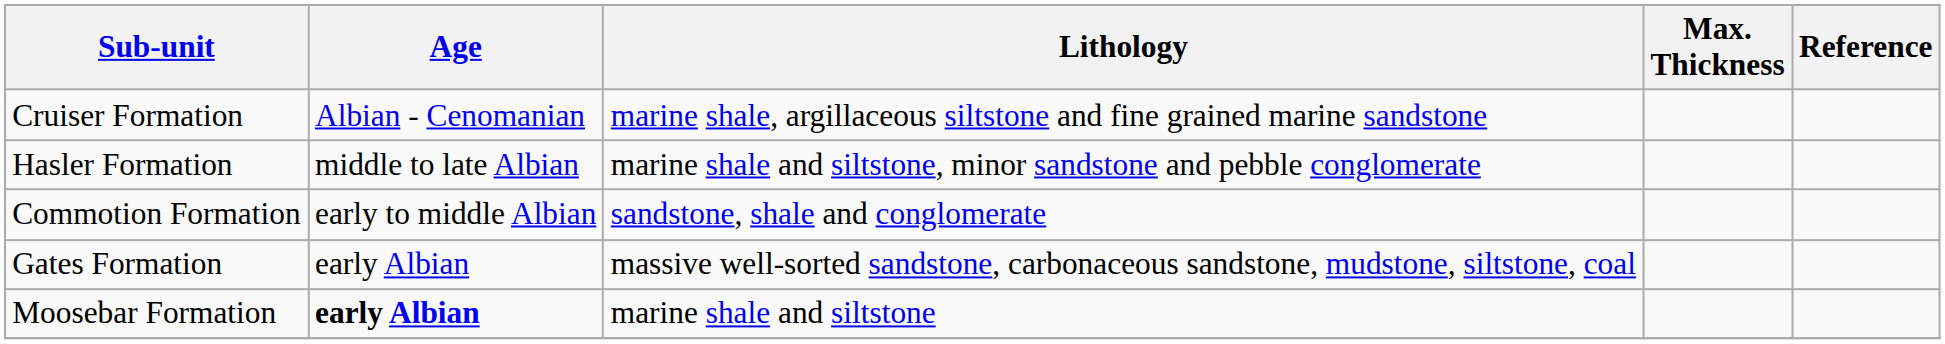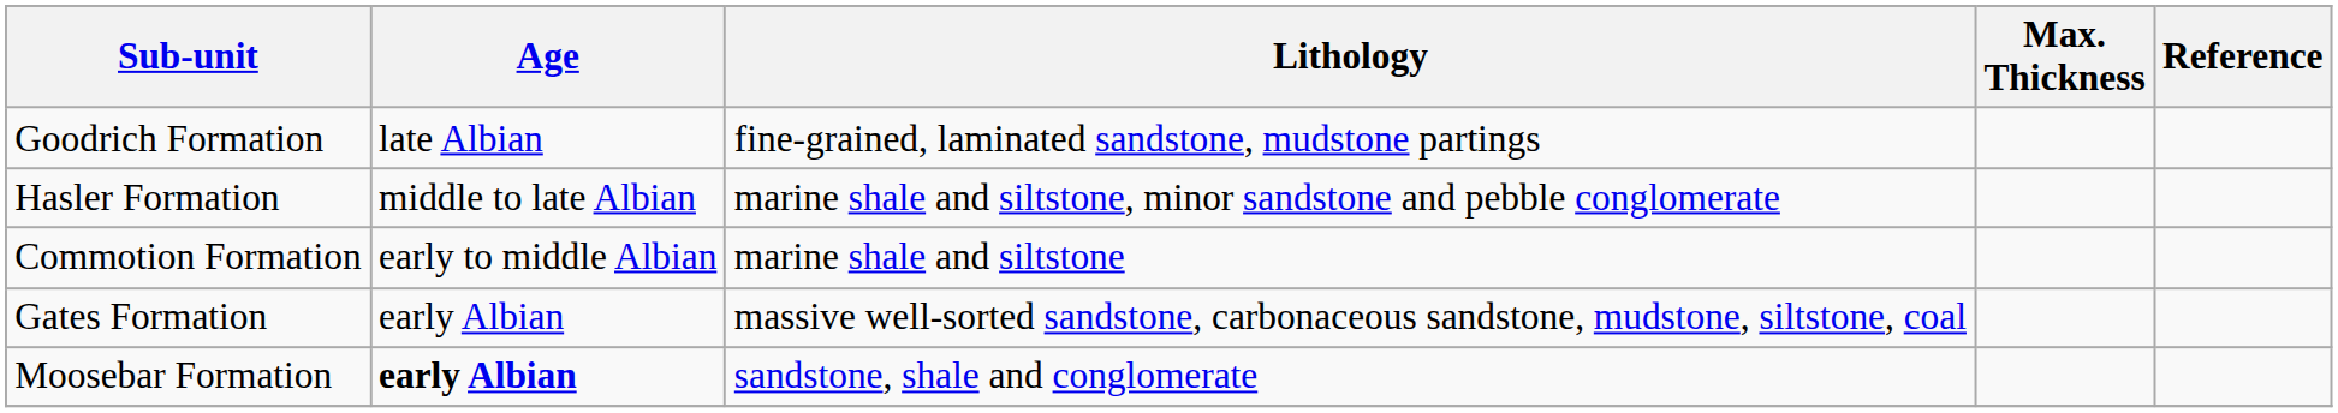- row: Cruiser Formation | Albian - Cenomanian | marine shale, argillaceous siltstone and fine grained marine sandstone
+ row: Goodrich Formation | late Albian | fine-grained, laminated sandstone, mudstone partings
Commotion Formation | Lithology: sandstone, shale and conglomerate -> marine shale and siltstone
Moosebar Formation | Lithology: marine shale and siltstone -> sandstone, shale and conglomerate
